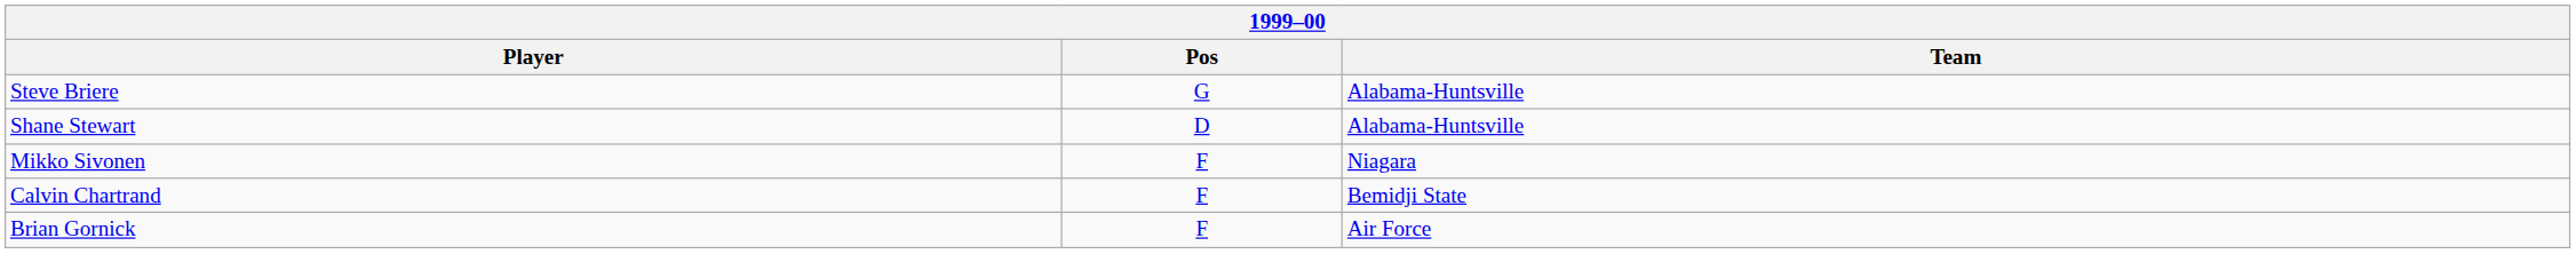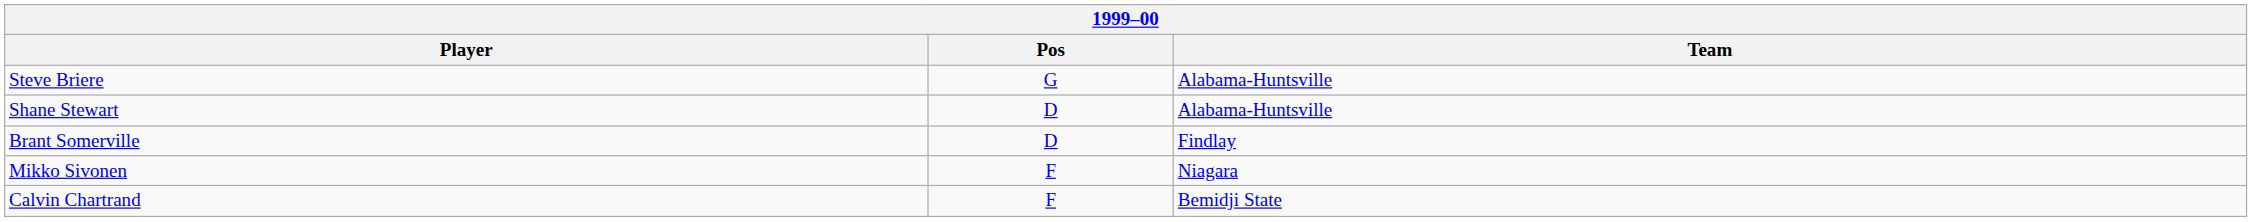+ row: Brant Somerville | D | Findlay
- row: Brian Gornick | F | Air Force
